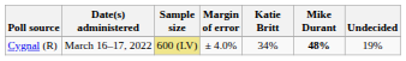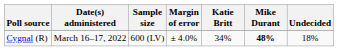Cygnal (R) | Sample size: khaki background -> no background
Cygnal (R) | Undecided: 19% -> 18%
